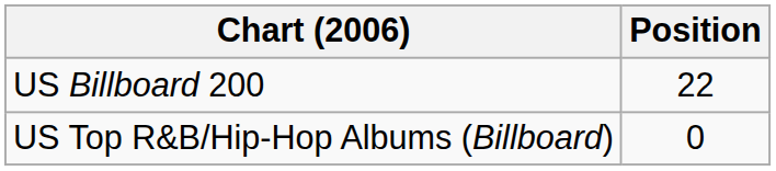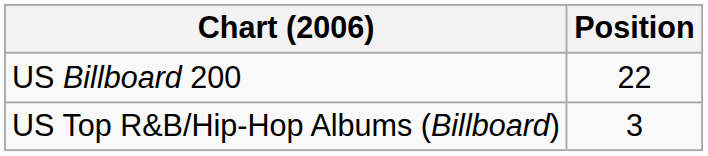US Top R&B/Hip-Hop Albums (Billboard) | Position: 0 -> 3
